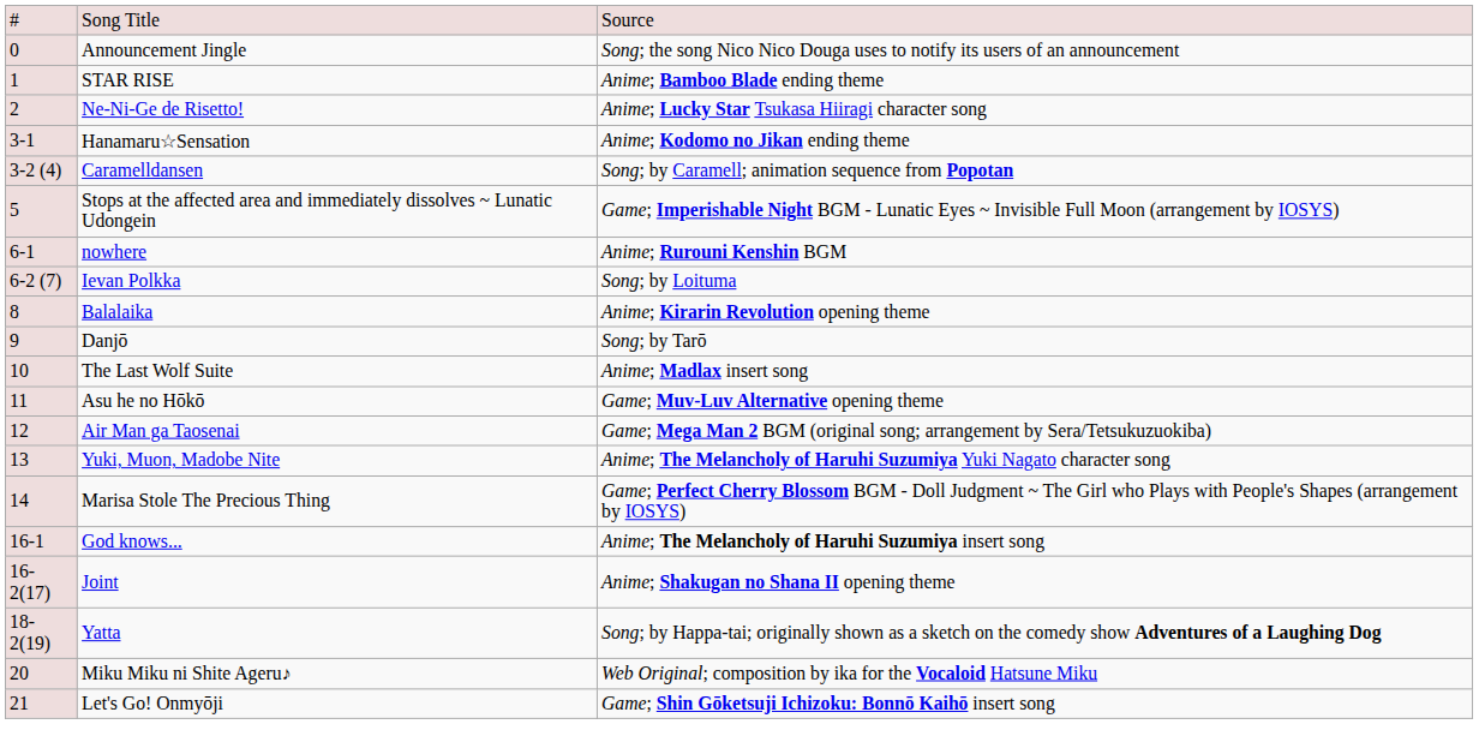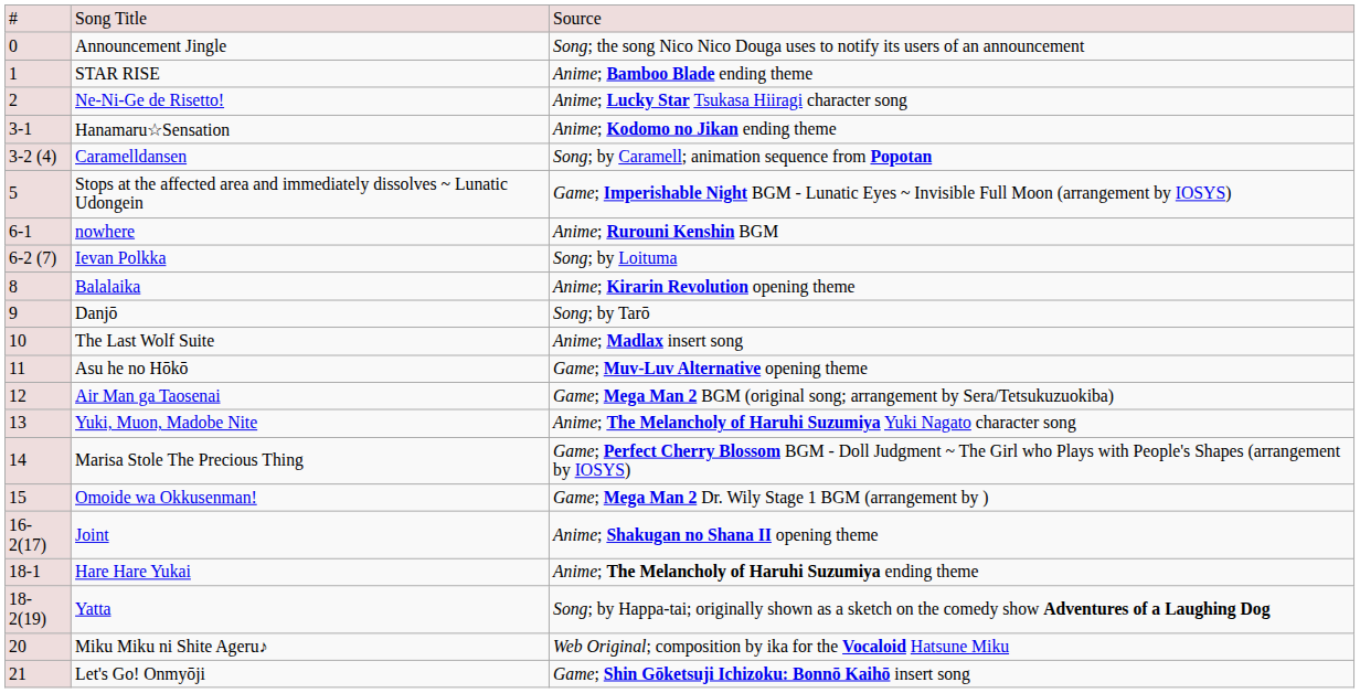+ row: 15 | Omoide wa Okkusenman! | Game; Mega Man 2 Dr. Wily Stage 1 BGM (arrangement by )
- row: 16-1 | God knows... | Anime; The Melancholy of Haruhi Suzumiya insert song
+ row: 18-1 | Hare Hare Yukai | Anime; The Melancholy of Haruhi Suzumiya ending theme
